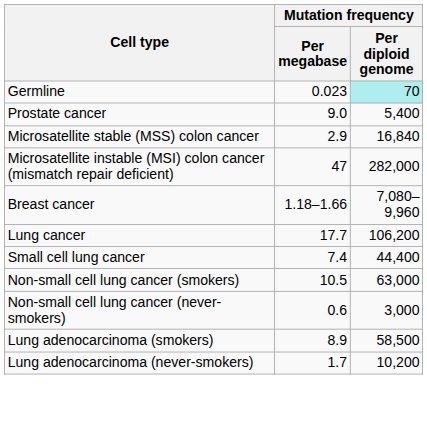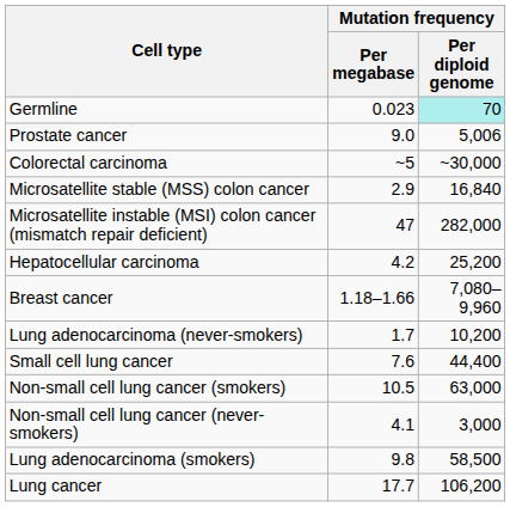Prostate cancer | Mutation frequency / Per diploid genome: 5,400 -> 5,006
+ row: Colorectal carcinoma | ~5 | ~30,000
+ row: Hepatocellular carcinoma | 4.2 | 25,200
rows swapped: Lung cancer <-> Lung adenocarcinoma (never-smokers)
Small cell lung cancer | Mutation frequency / Per megabase: 7.4 -> 7.6
Non-small cell lung cancer (never-smokers) | Mutation frequency / Per megabase: 0.6 -> 4.1
Lung adenocarcinoma (smokers) | Mutation frequency / Per megabase: 8.9 -> 9.8
